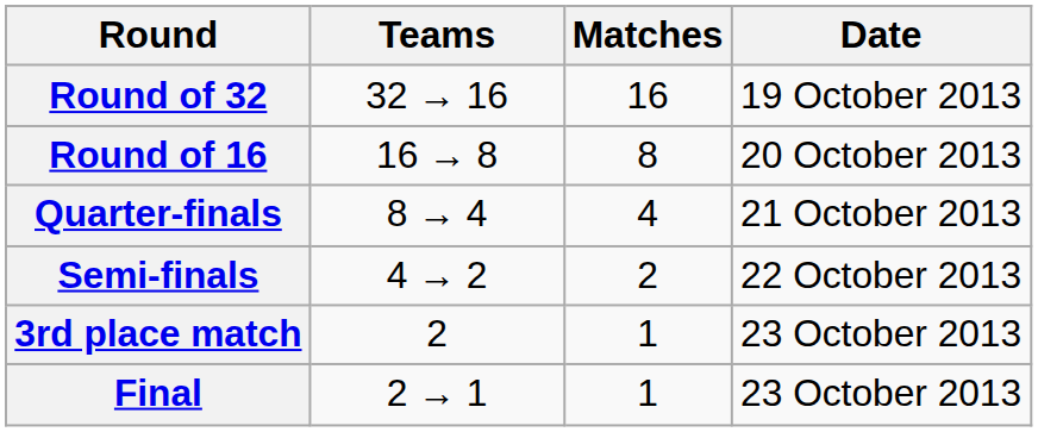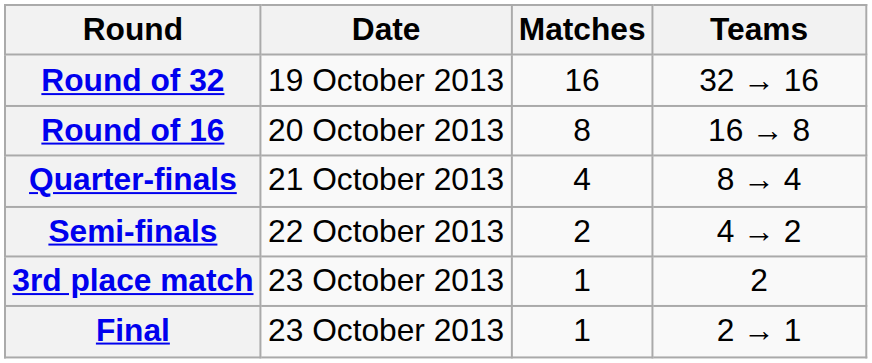columns swapped: Date <-> Teams
